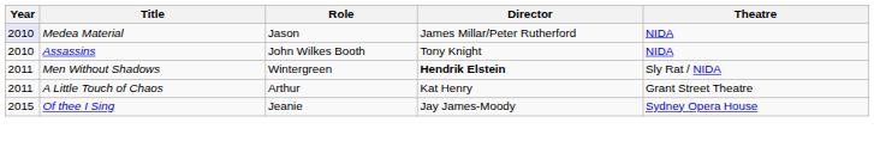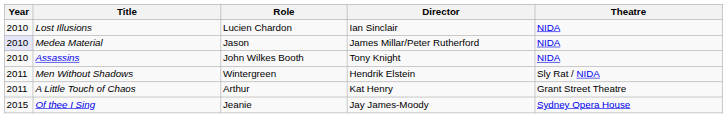+ row: 2010 | Lost Illusions | Lucien Chardon | Ian Sinclair | NIDA
Men Without Shadows | Director: bold -> normal
